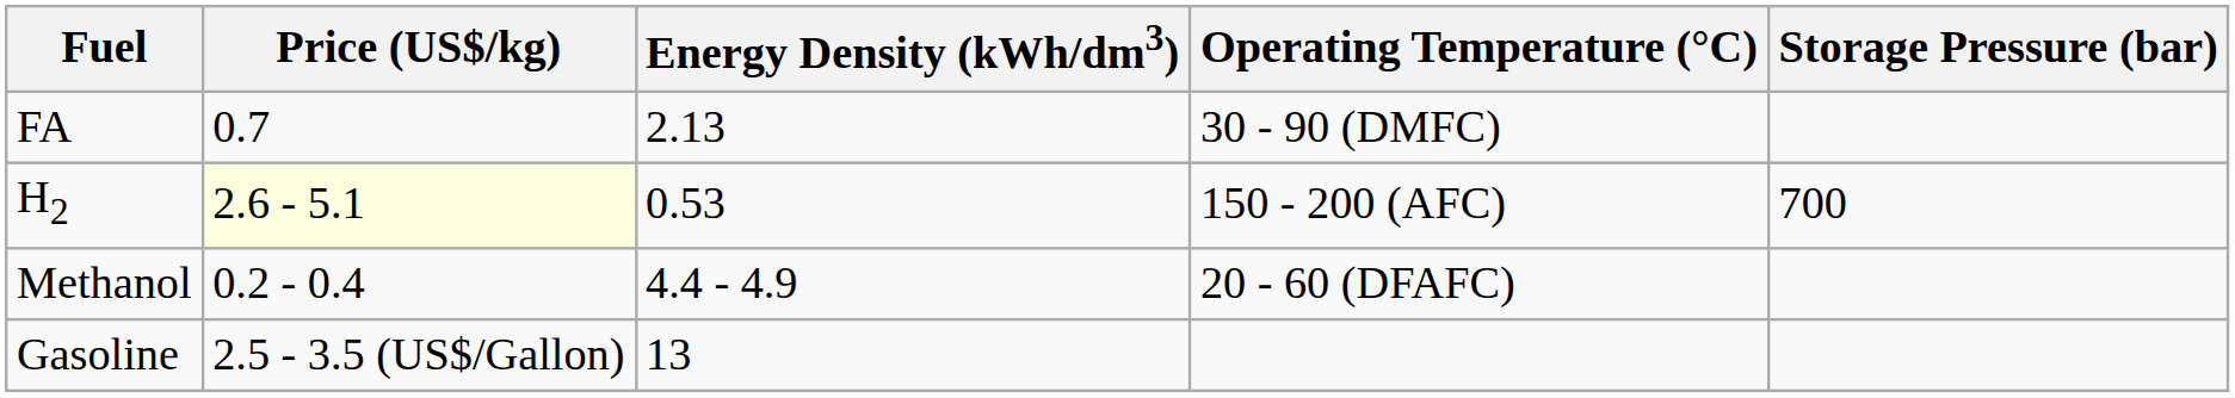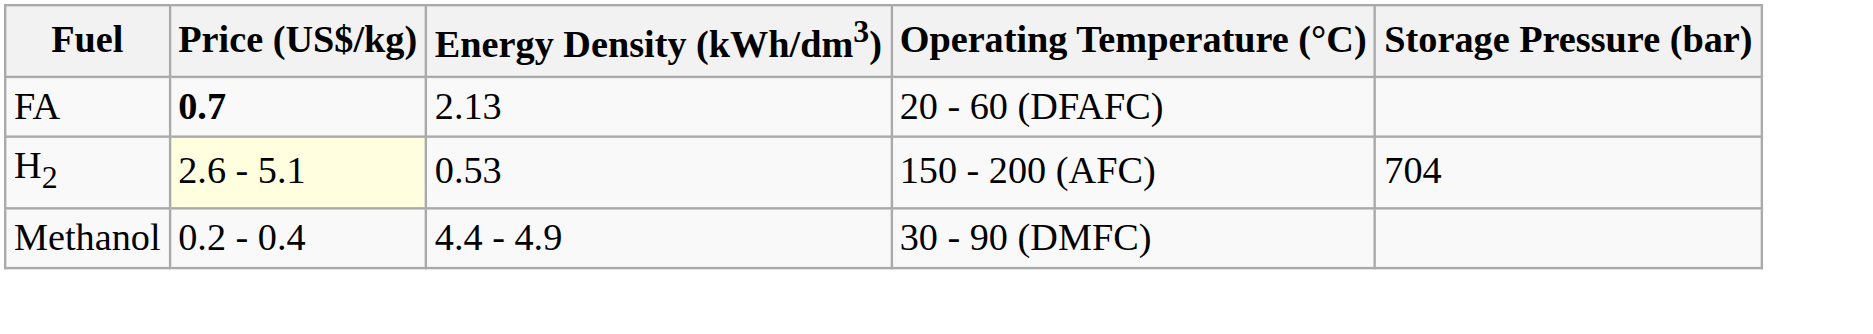FA | Price (US$/kg): normal -> bold
FA | Operating Temperature (°C): 30 - 90 (DMFC) -> 20 - 60 (DFAFC)
H2 | Storage Pressure (bar): 700 -> 704
Methanol | Operating Temperature (°C): 20 - 60 (DFAFC) -> 30 - 90 (DMFC)
- row: Gasoline | 2.5 - 3.5 (US$/Gallon) | 13
